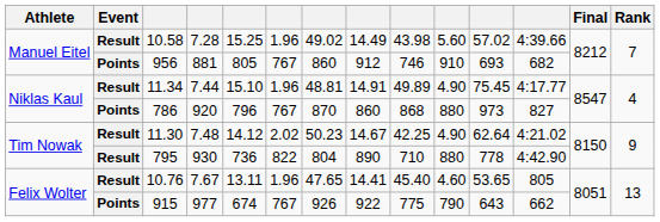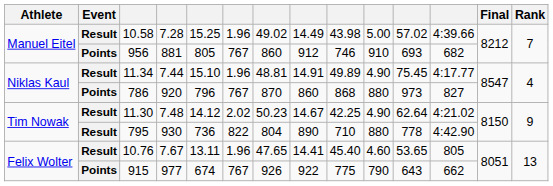10.58 | column 10: 5.60 -> 5.00
